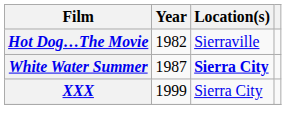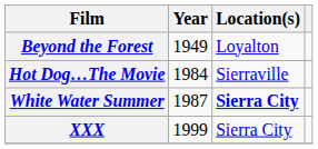+ row: Beyond the Forest | 1949 | Loyalton
Hot Dog…The Movie | Year: 1982 -> 1984
